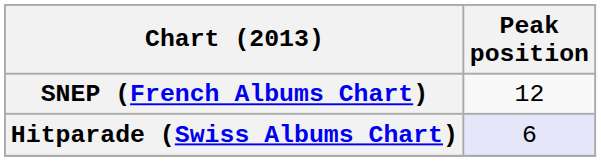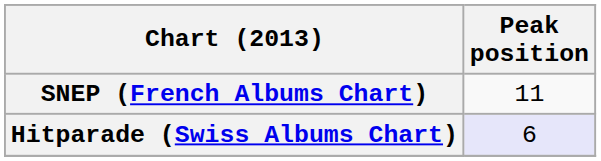SNEP (French Albums Chart) | Peak position: 12 -> 11
